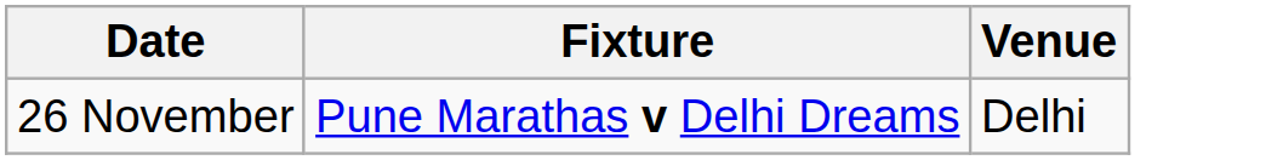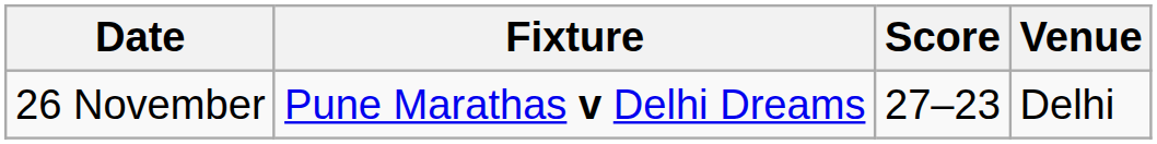+ column: Score | 27–23
